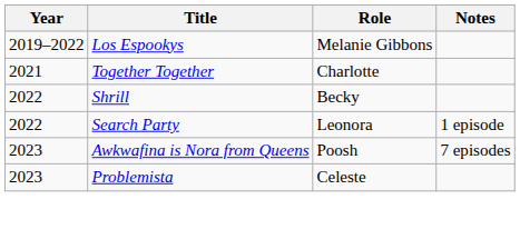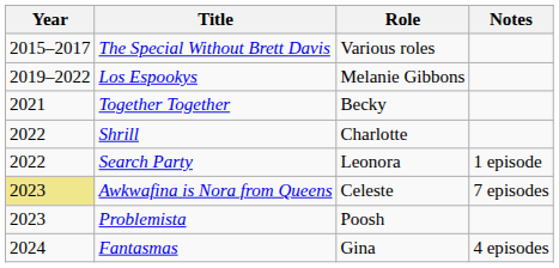+ row: 2015–2017 | The Special Without Brett Davis | Various roles
Together Together | Role: Charlotte -> Becky
Shrill | Role: Becky -> Charlotte
Awkwafina is Nora from Queens | Year: no background -> khaki background
Awkwafina is Nora from Queens | Role: Poosh -> Celeste
Problemista | Role: Celeste -> Poosh
+ row: 2024 | Fantasmas | Gina | 4 episodes
